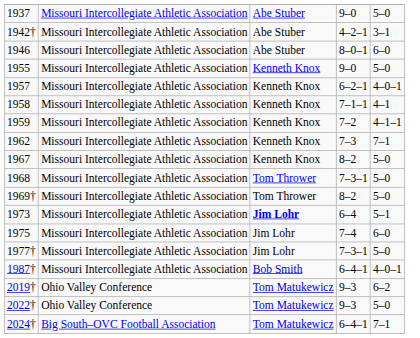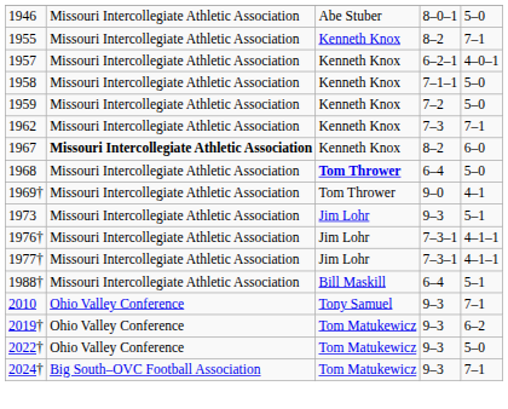- row: 1937 | Missouri Intercollegiate Athletic Association | Abe Stuber | 9–0 | 5–0
- row: 1942† | Missouri Intercollegiate Athletic Association | Abe Stuber | 4–2–1 | 3–1
1946 | column 5: 6–0 -> 5–0
1955 | column 4: 9–0 -> 8–2
1955 | column 5: 5–0 -> 7–1
1958 | column 5: 4–1 -> 5–0
1959 | column 5: 4–1–1 -> 5–0
1967 | column 2: normal -> bold
1967 | column 5: 5–0 -> 6–0
1968 | column 3: normal -> bold
1968 | column 4: 7–3–1 -> 6–4
1969† | column 4: 8–2 -> 9–0
1969† | column 5: 5–0 -> 4–1
1973 | column 3: bold -> normal
1973 | column 4: 6–4 -> 9–3
- row: 1975 | Missouri Intercollegiate Athletic Association | Jim Lohr | 7–4 | 6–0
+ row: 1976† | Missouri Intercollegiate Athletic Association | Jim Lohr | 7–3–1 | 4–1–1
1977† | column 5: 5–0 -> 4–1–1
- row: 1987† | Missouri Intercollegiate Athletic Association | Bob Smith | 6–4–1 | 4–0–1
+ row: 1988† | Missouri Intercollegiate Athletic Association | Bill Maskill | 6–4 | 5–1
+ row: 2010 | Ohio Valley Conference | Tony Samuel | 9–3 | 7–1
2024† | column 4: 6–4–1 -> 9–3
